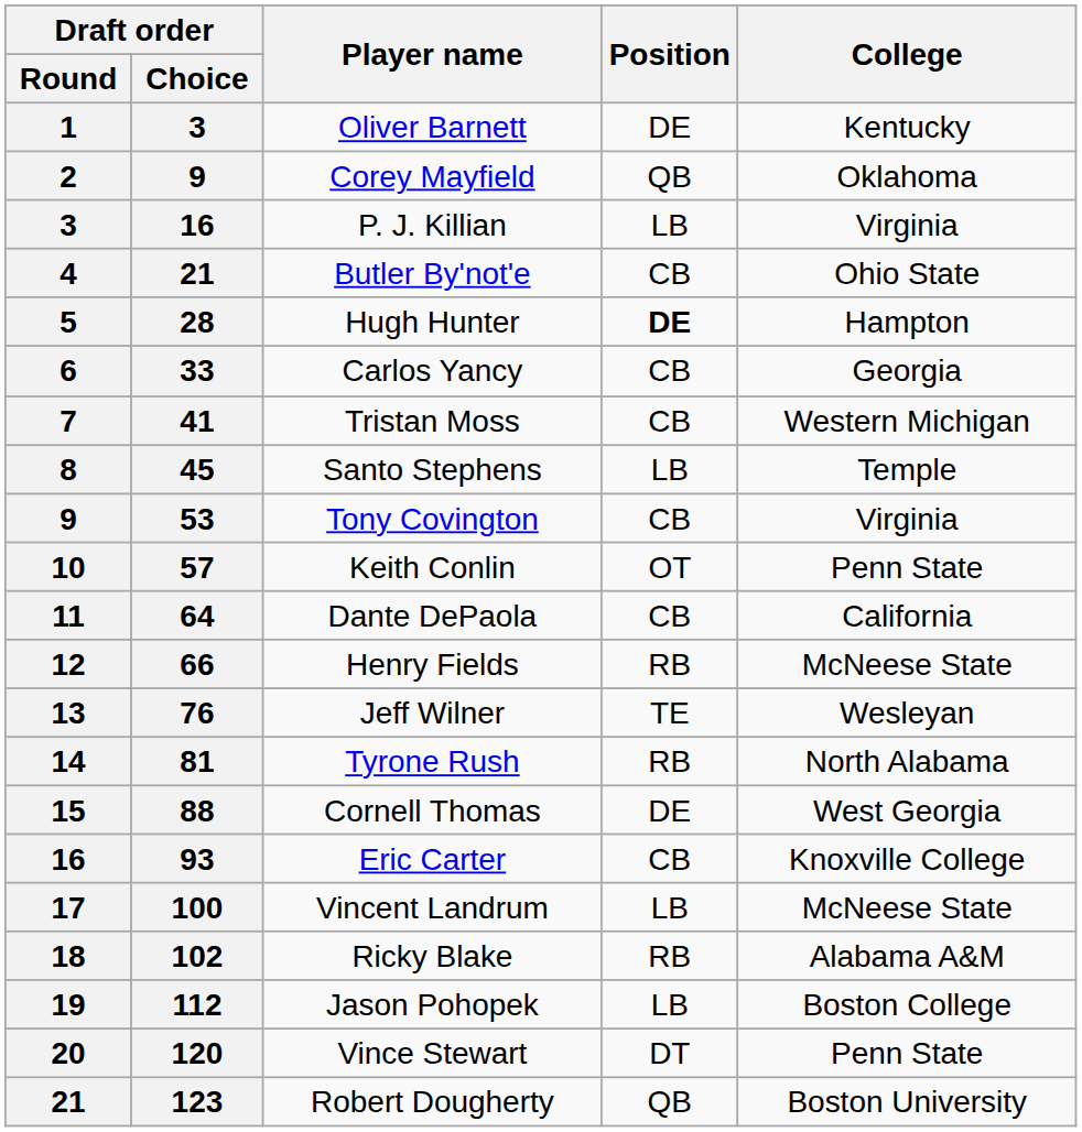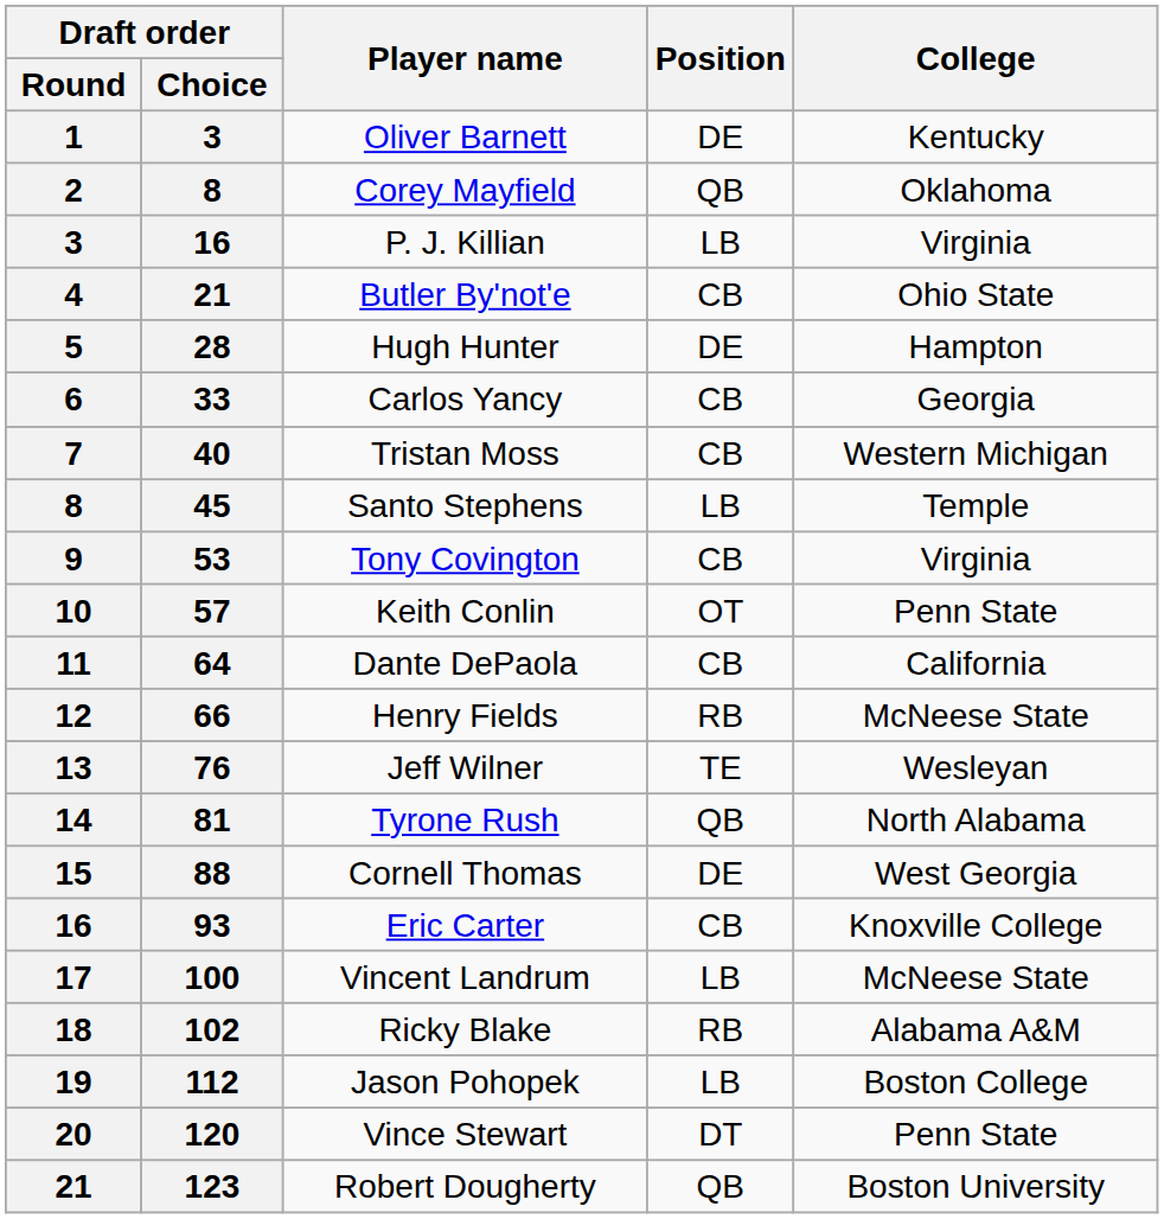Corey Mayfield | Draft order / Choice: 9 -> 8
Hugh Hunter | Position: bold -> normal
Tristan Moss | Draft order / Choice: 41 -> 40
Tyrone Rush | Position: RB -> QB
